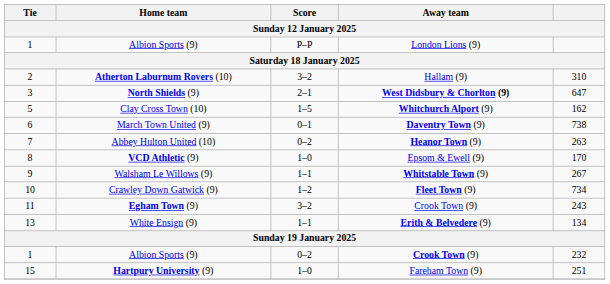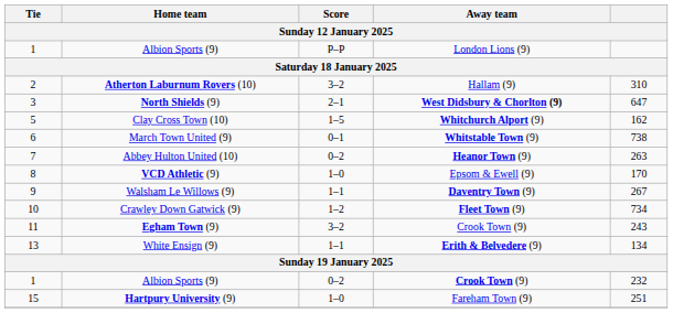March Town United (9) | Away team: Daventry Town (9) -> Whitstable Town (9)
Walsham Le Willows (9) | Away team: Whitstable Town (9) -> Daventry Town (9)
